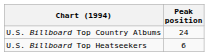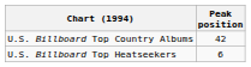U.S. Billboard Top Country Albums | Peak position: 24 -> 42
